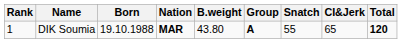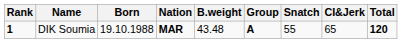DIK Soumia | Rank: normal -> bold
DIK Soumia | B.weight: 43.80 -> 43.48
